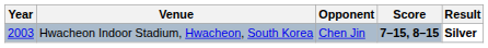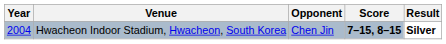Hwacheon Indoor Stadium, Hwacheon, South Korea | Year: 2003 -> 2004
